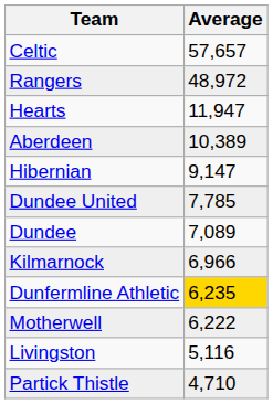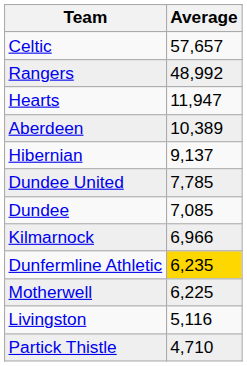Rangers | Average: 48,972 -> 48,992
Hibernian | Average: 9,147 -> 9,137
Dundee | Average: 7,089 -> 7,085
Motherwell | Average: 6,222 -> 6,225
